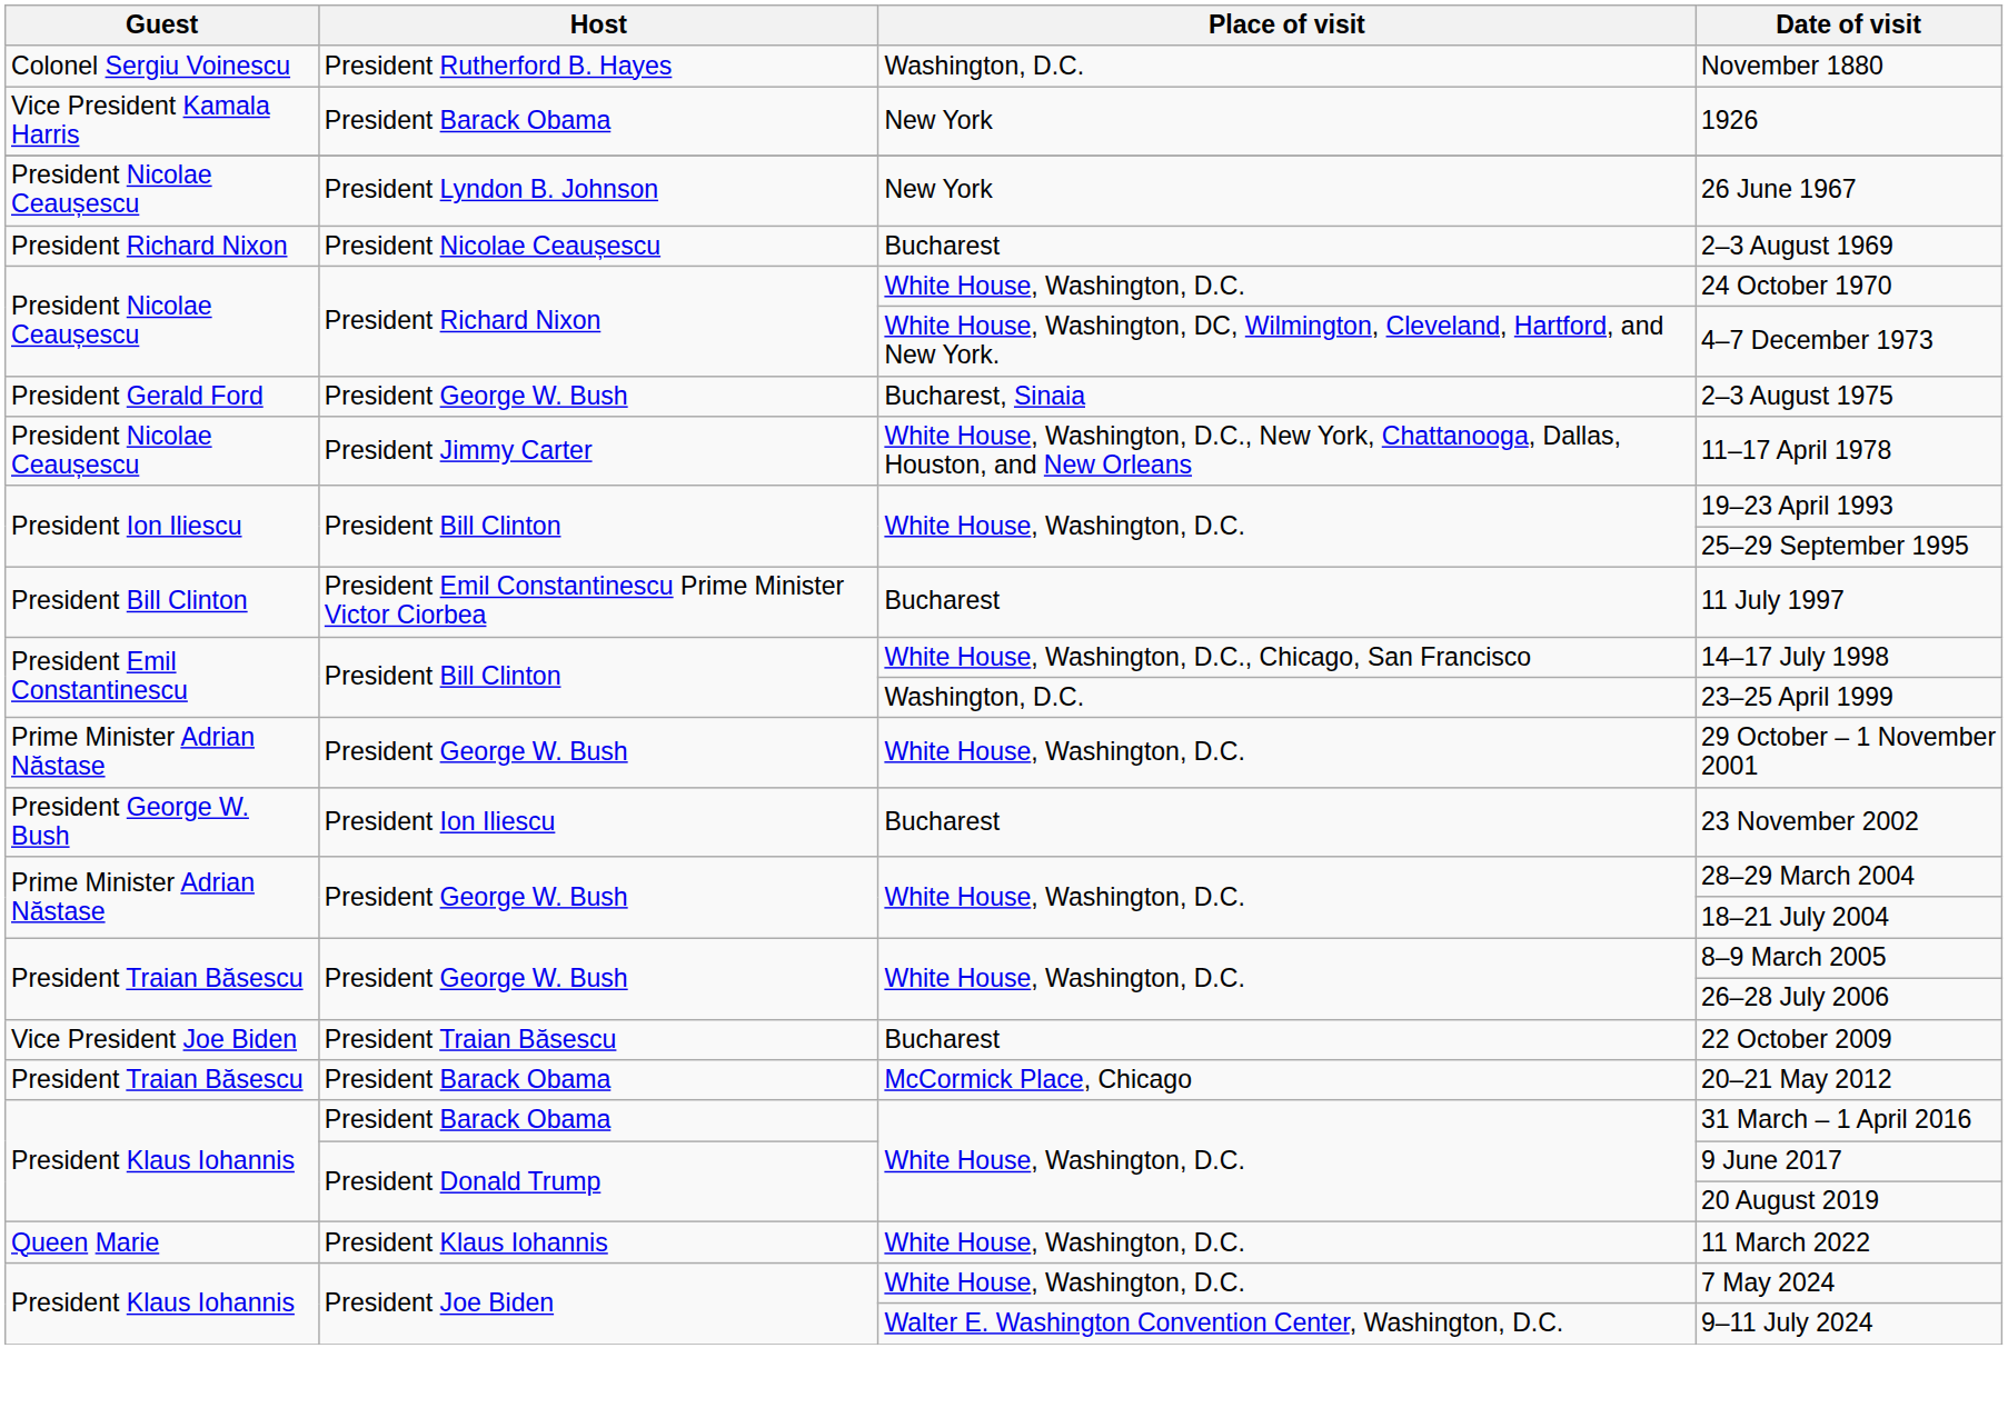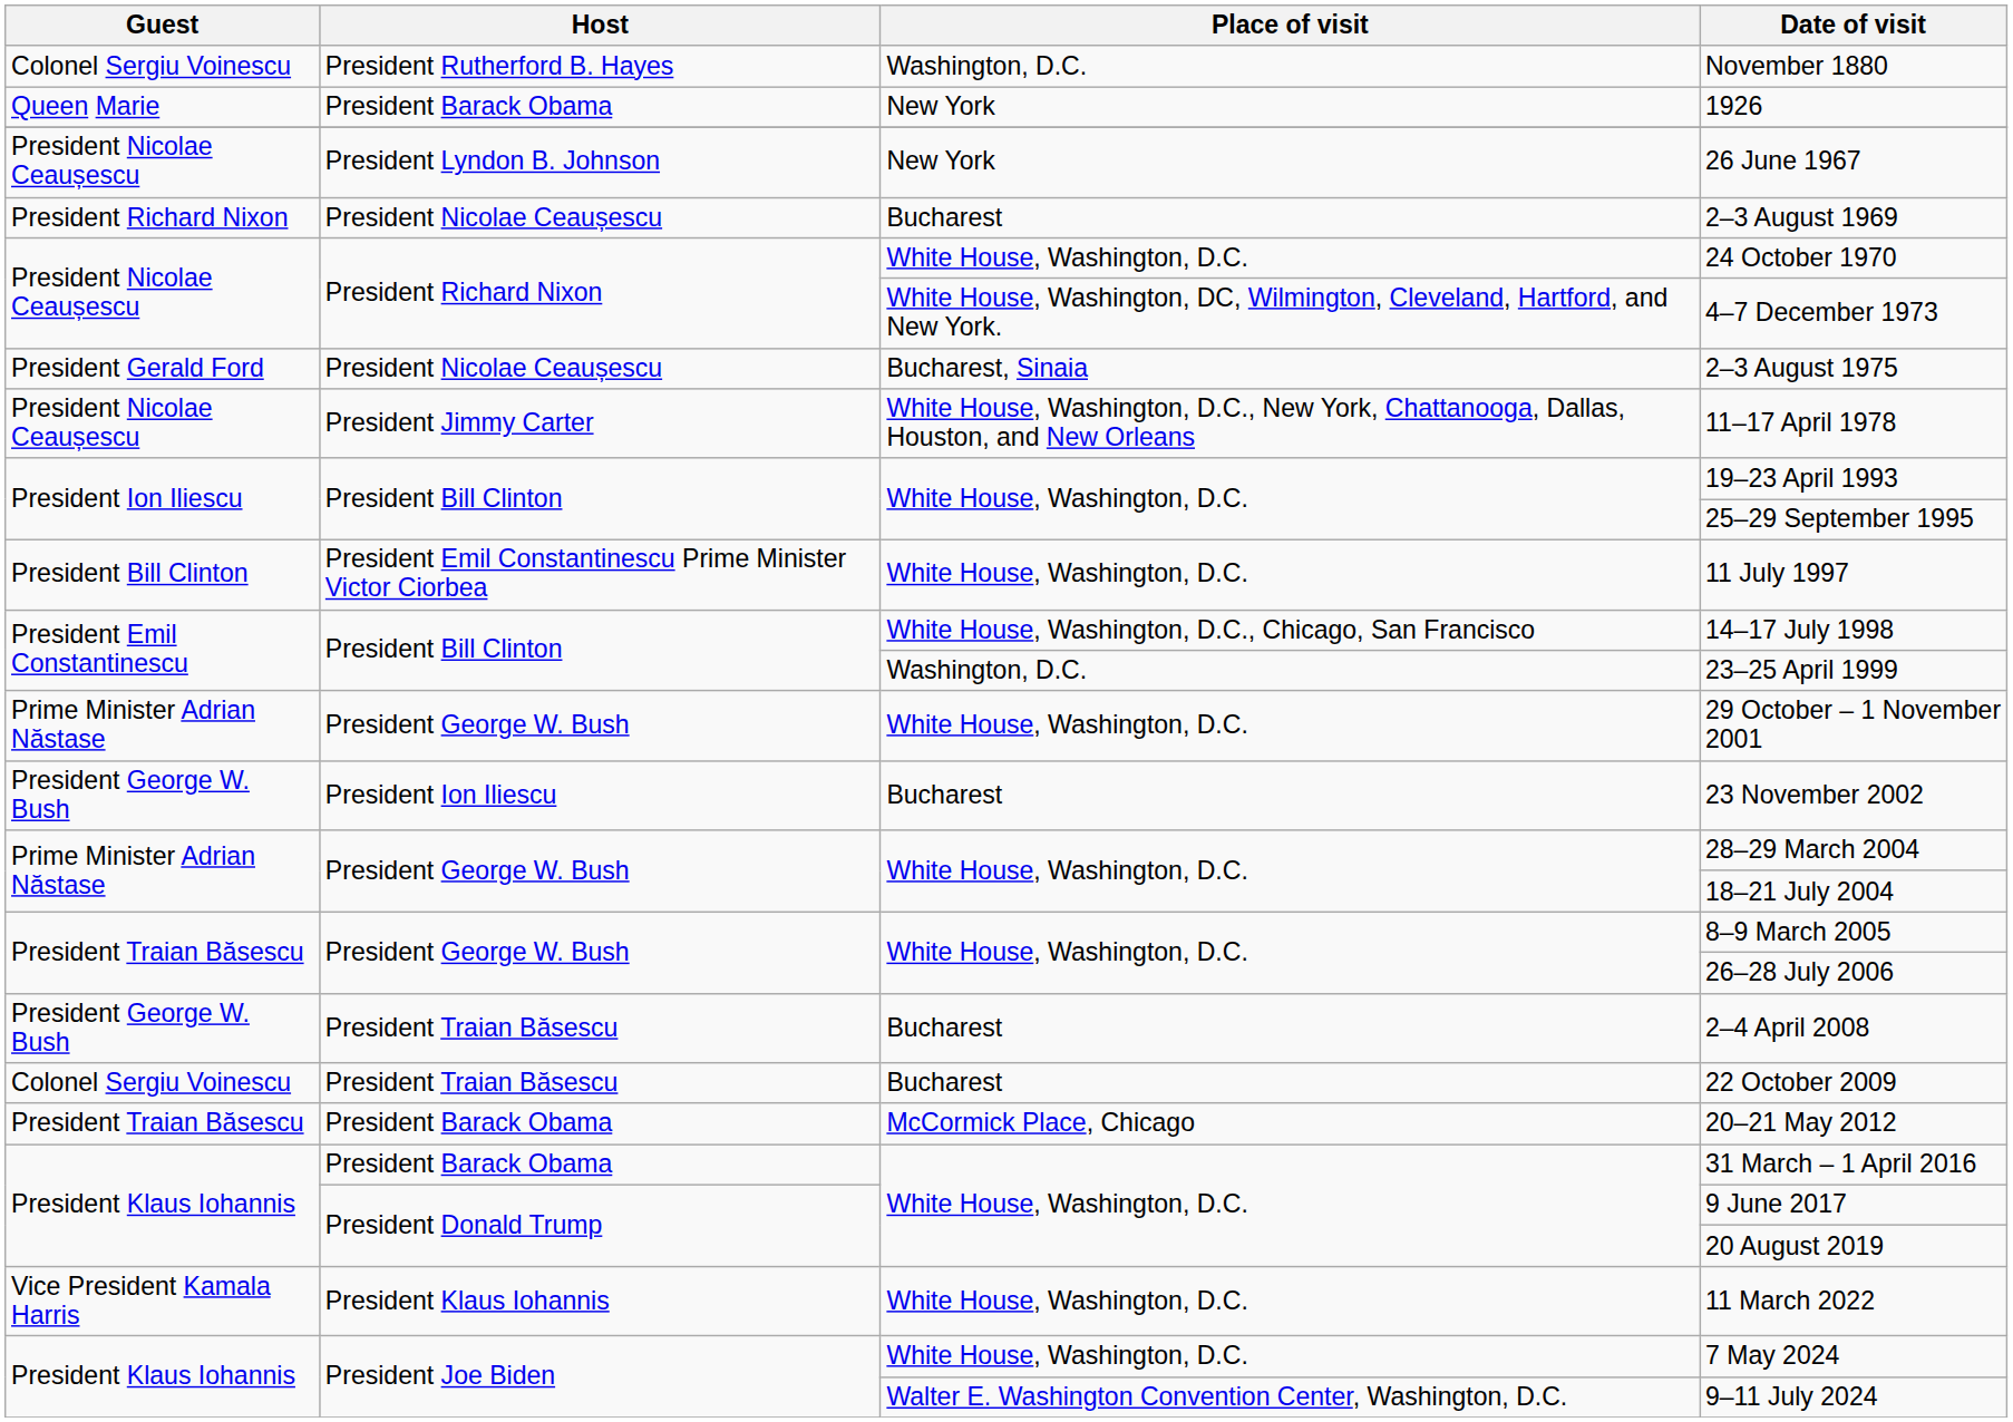1926 | Guest: Vice President Kamala Harris -> Queen Marie
2–3 August 1975 | Host: President George W. Bush -> President Nicolae Ceaușescu
11 July 1997 | Place of visit: Bucharest -> White House, Washington, D.C.
+ row: President George W. Bush | President Traian Băsescu | Bucharest | 2–4 April 2008
22 October 2009 | Guest: Vice President Joe Biden -> Colonel Sergiu Voinescu
11 March 2022 | Guest: Queen Marie -> Vice President Kamala Harris
